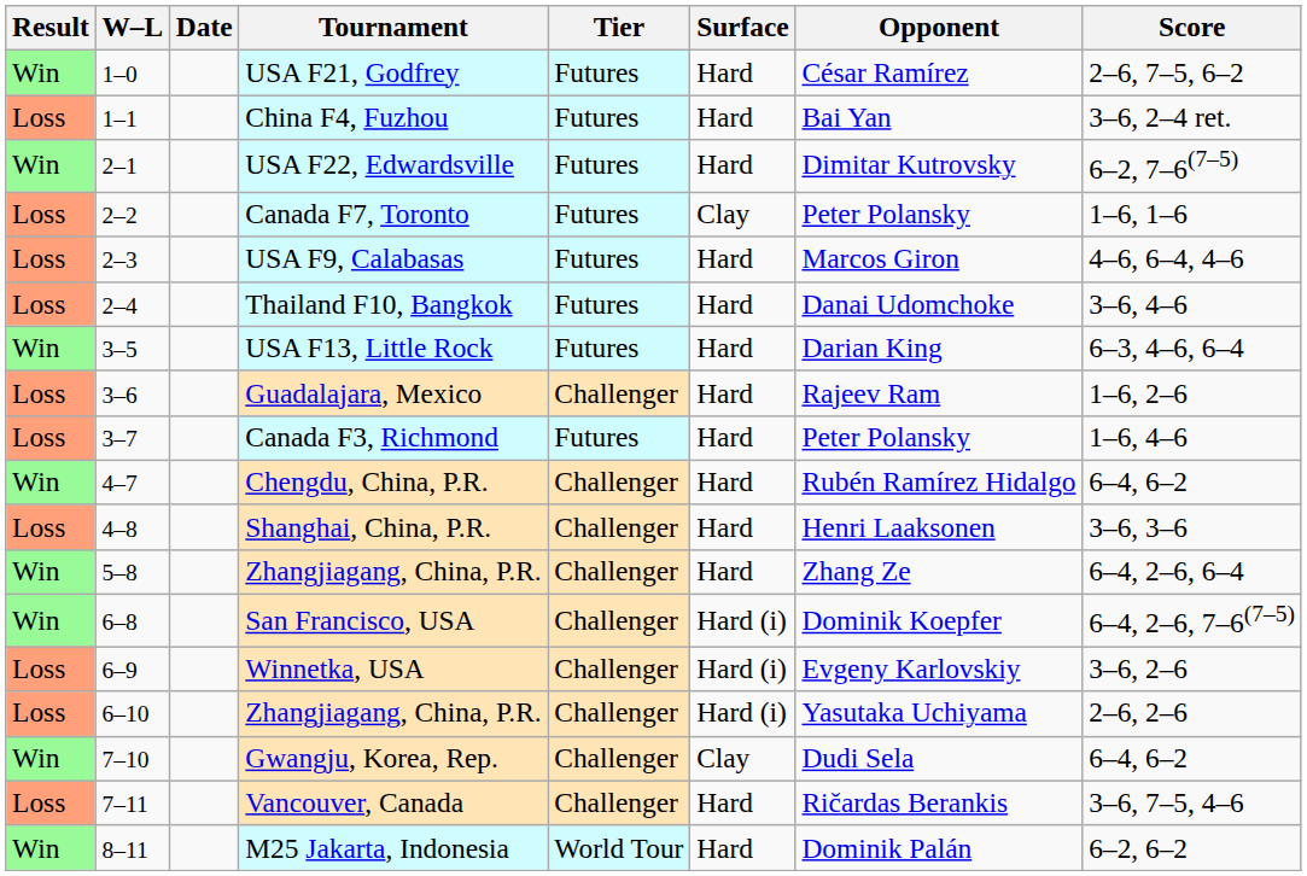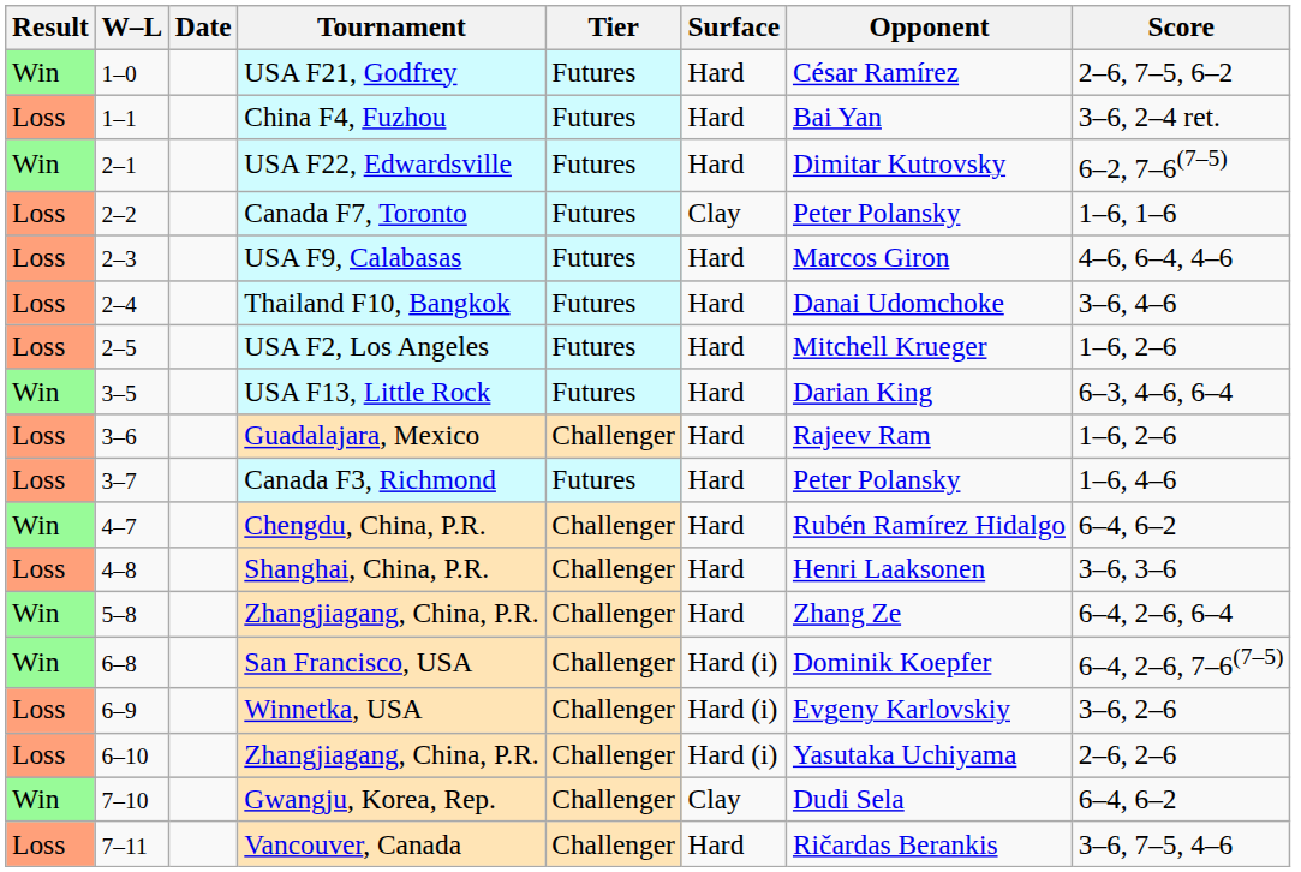+ row: Loss | 2–5 | USA F2, Los Angeles | Futures | Hard | Mitchell Krueger | 1–6, 2–6
- row: Win | 8–11 | M25 Jakarta, Indonesia | World Tour | Hard | Dominik Palán | 6–2, 6–2
